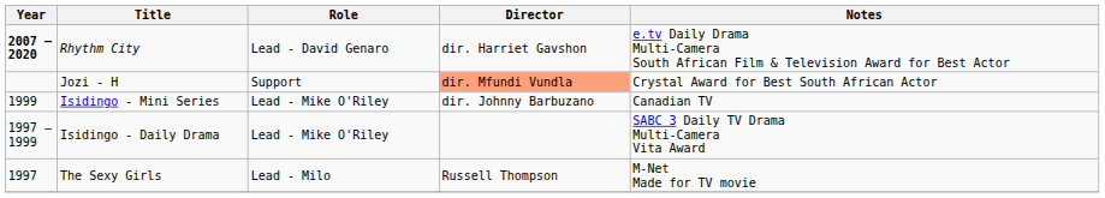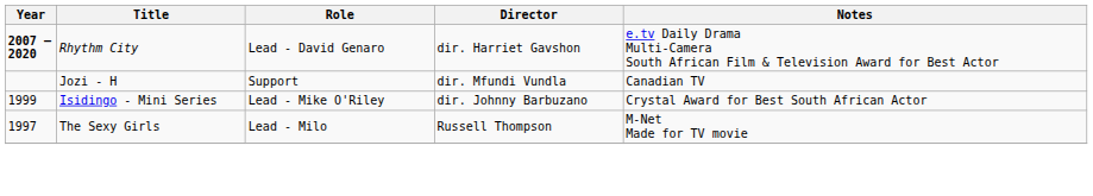Jozi - H | Director: lightsalmon background -> no background
Jozi - H | Notes: Crystal Award for Best South African Actor -> Canadian TV
Isidingo - Mini Series | Notes: Canadian TV -> Crystal Award for Best South African Actor
- row: 1997 – 1999 | Isidingo - Daily Drama | Lead - Mike O'Riley | SABC 3 Daily TV Drama Multi-Camera Vita Award
